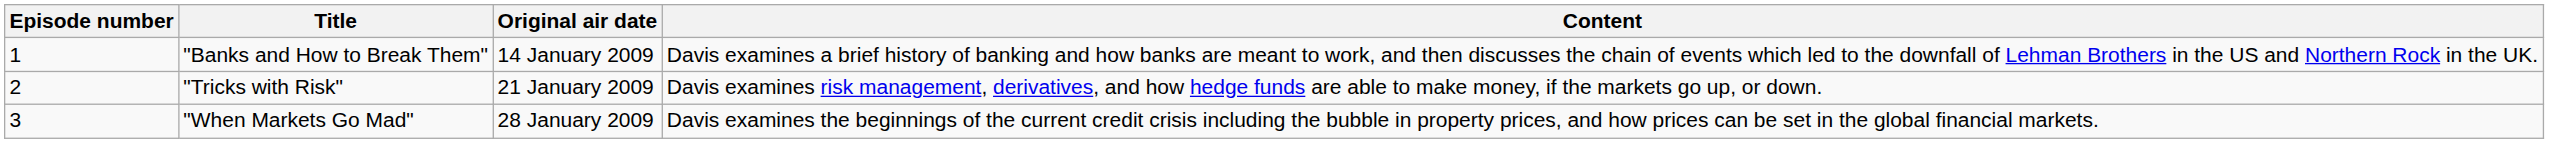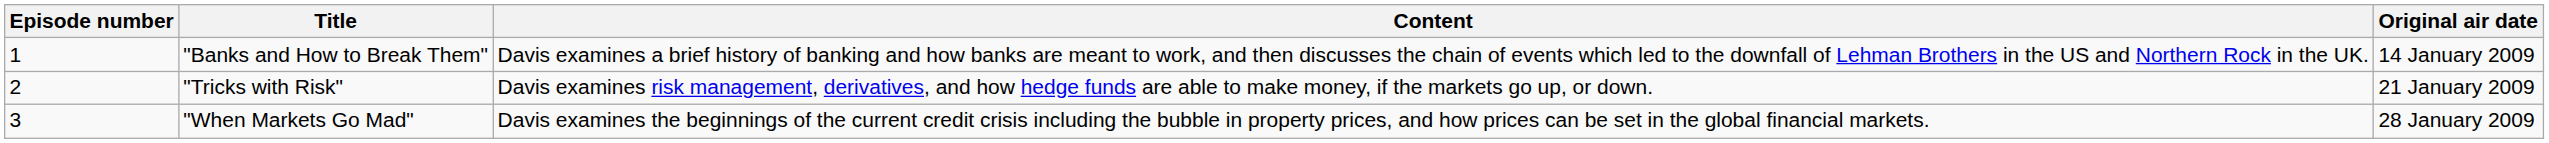columns swapped: Content <-> Original air date
